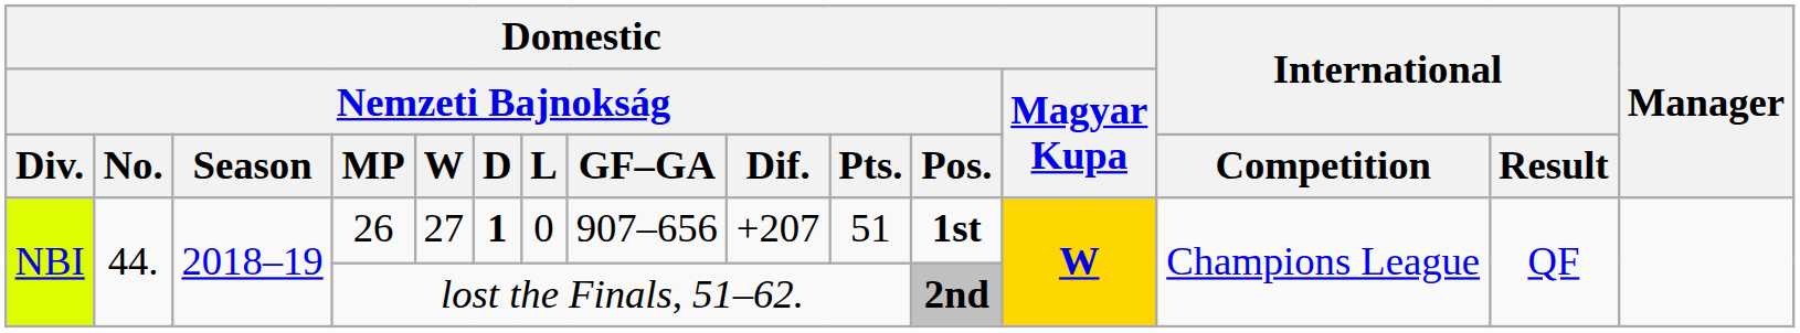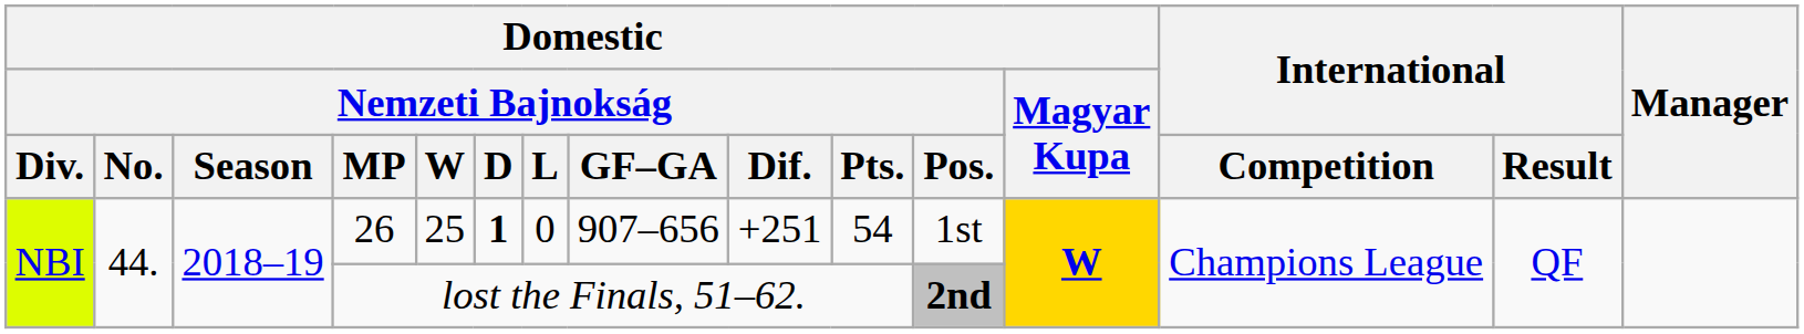26 | Domestic / Nemzeti Bajnokság / W: 27 -> 25
26 | Domestic / Nemzeti Bajnokság / Dif.: +207 -> +251
26 | Domestic / Nemzeti Bajnokság / Pts.: 51 -> 54
26 | Domestic / Nemzeti Bajnokság / Pos.: bold -> normal
